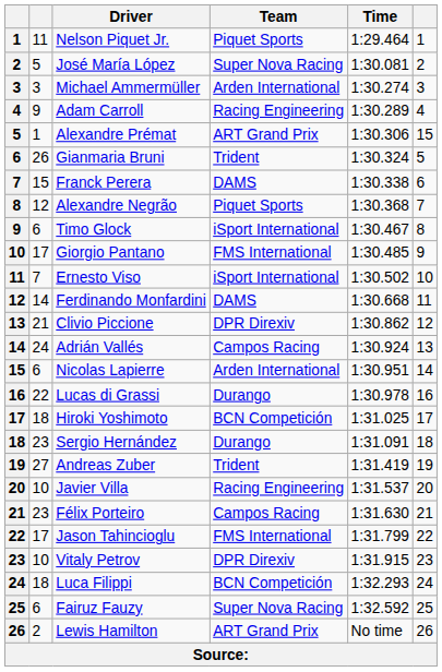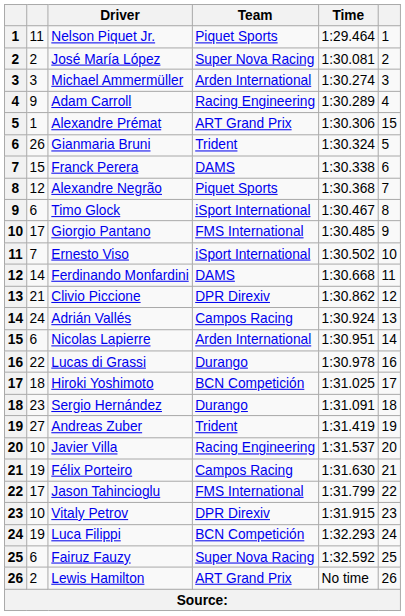José María López | column 2: 5 -> 2
Félix Porteiro | column 2: 23 -> 19
Luca Filippi | column 2: 18 -> 19
